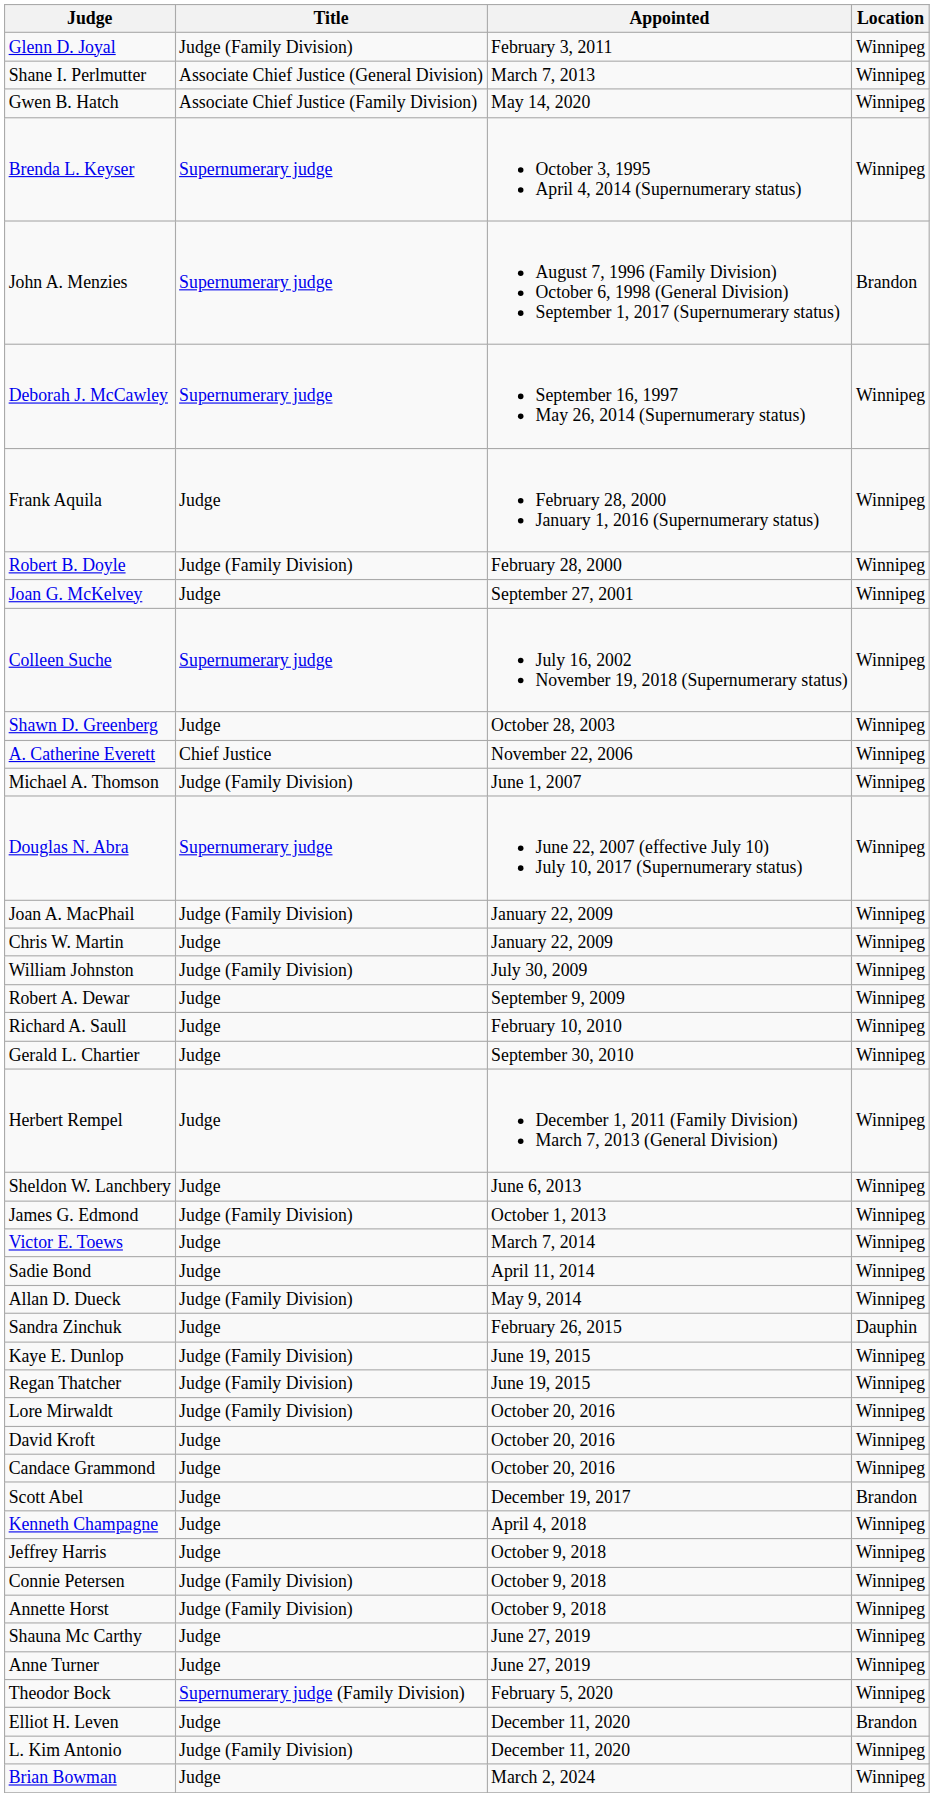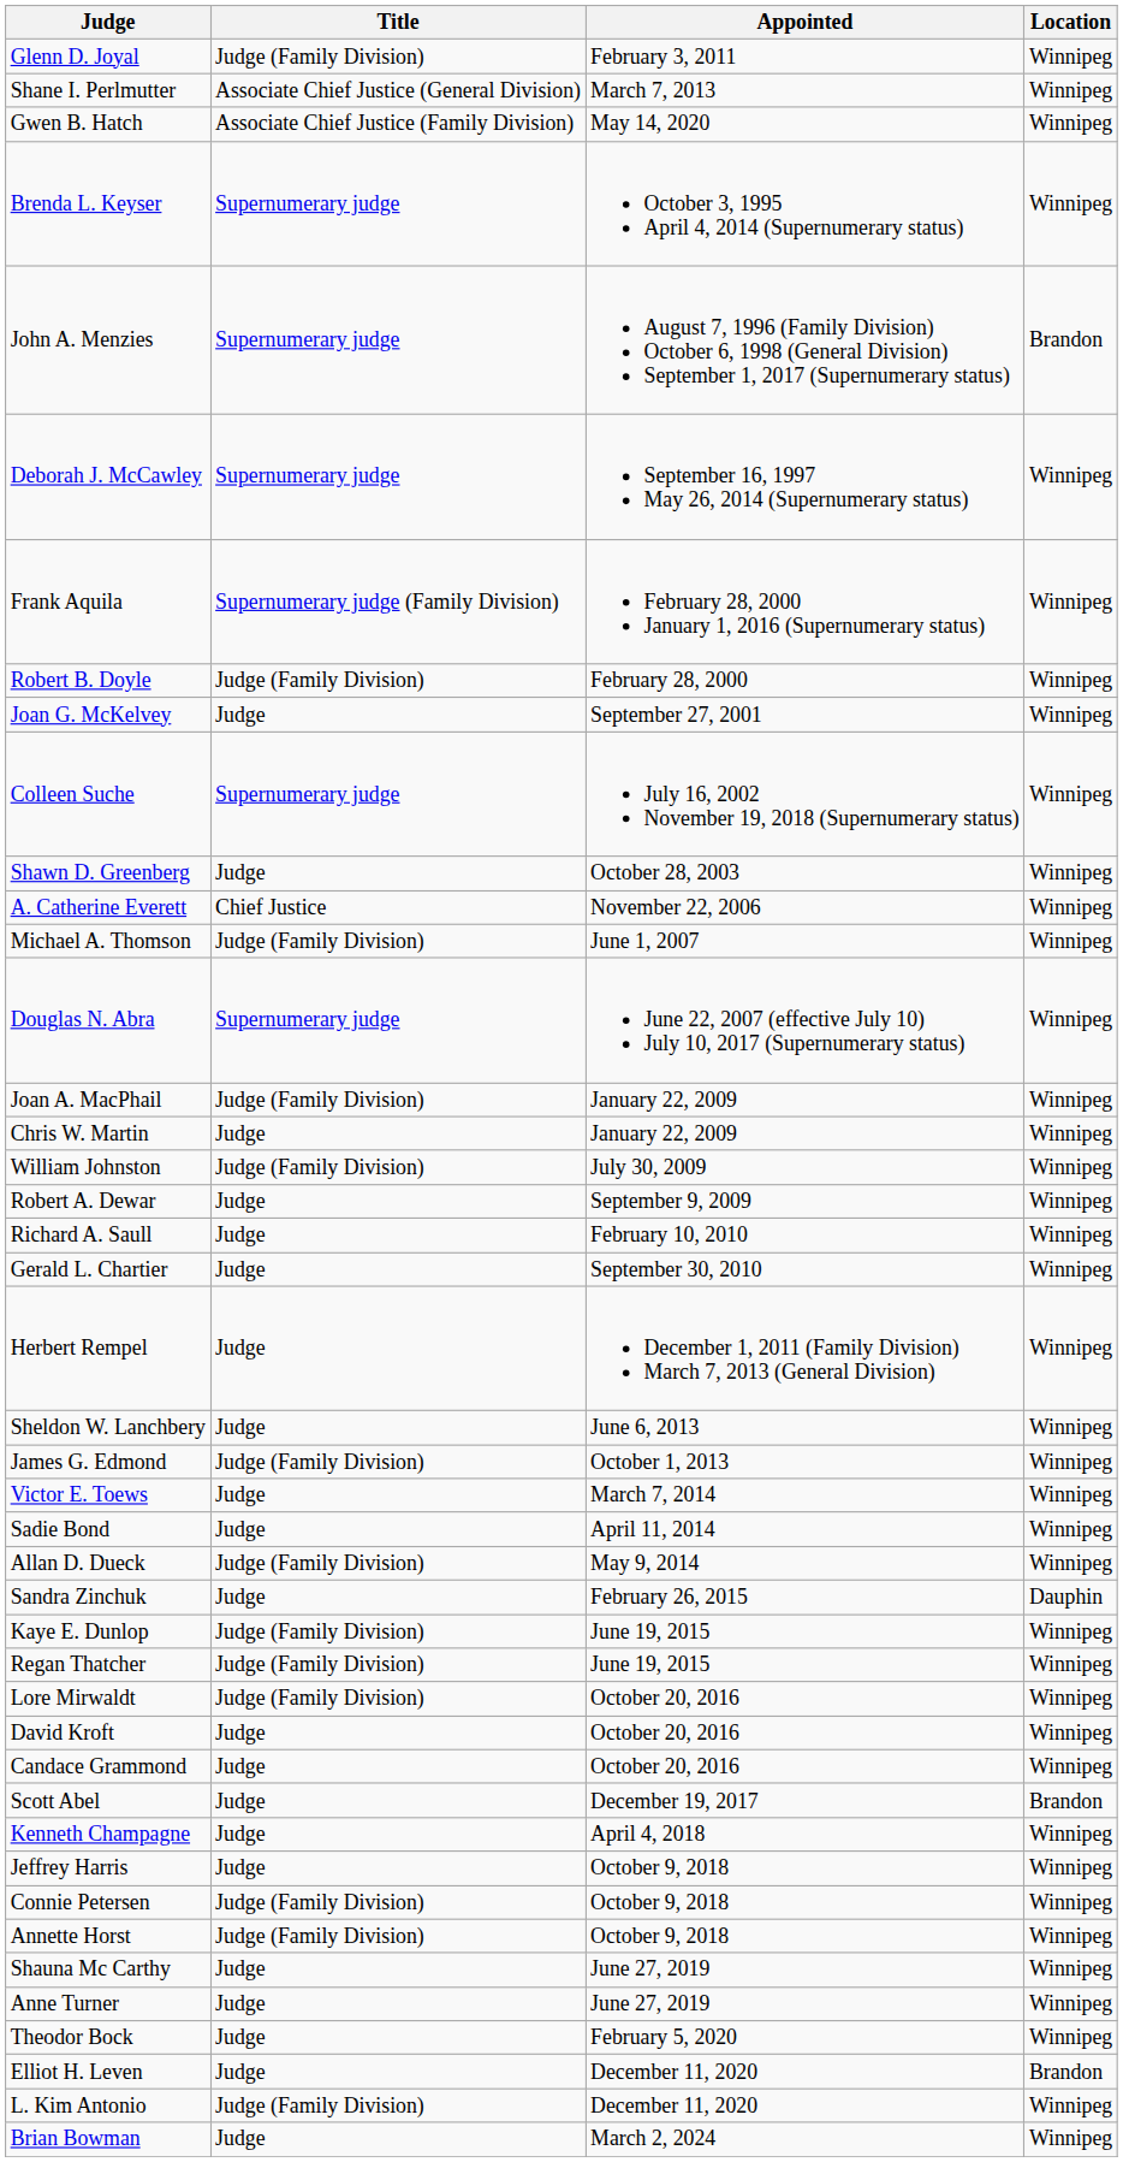Frank Aquila | Title: Judge -> Supernumerary judge (Family Division)
Theodor Bock | Title: Supernumerary judge (Family Division) -> Judge
